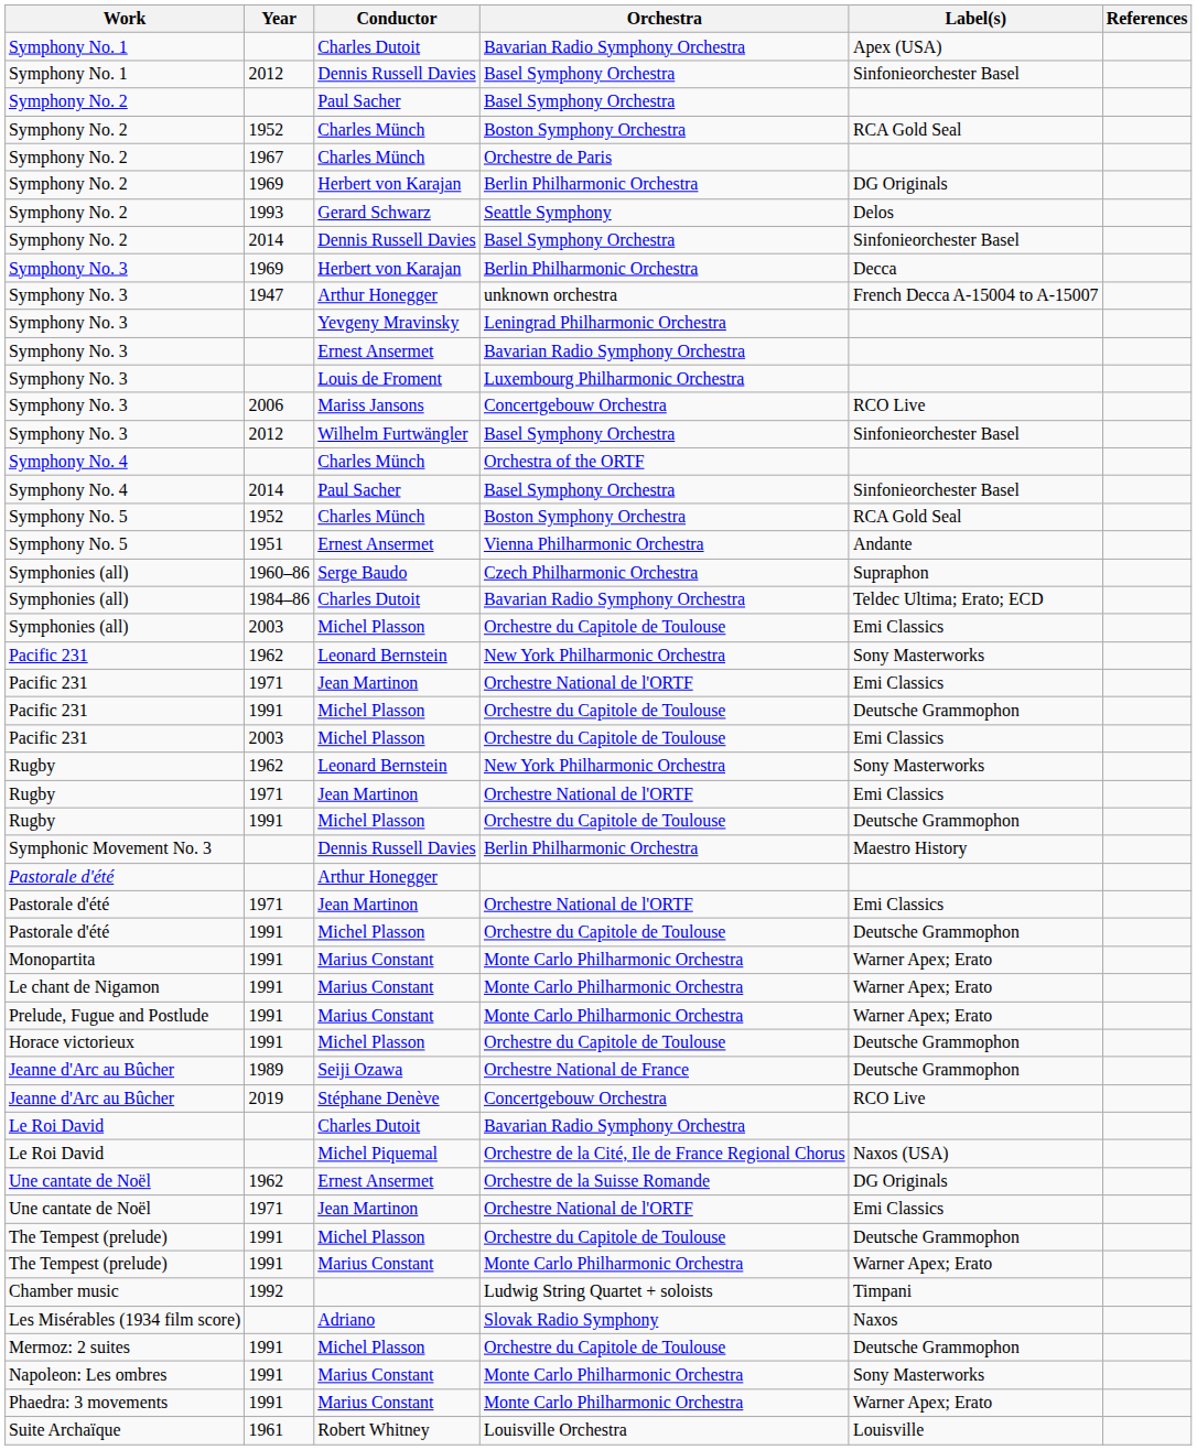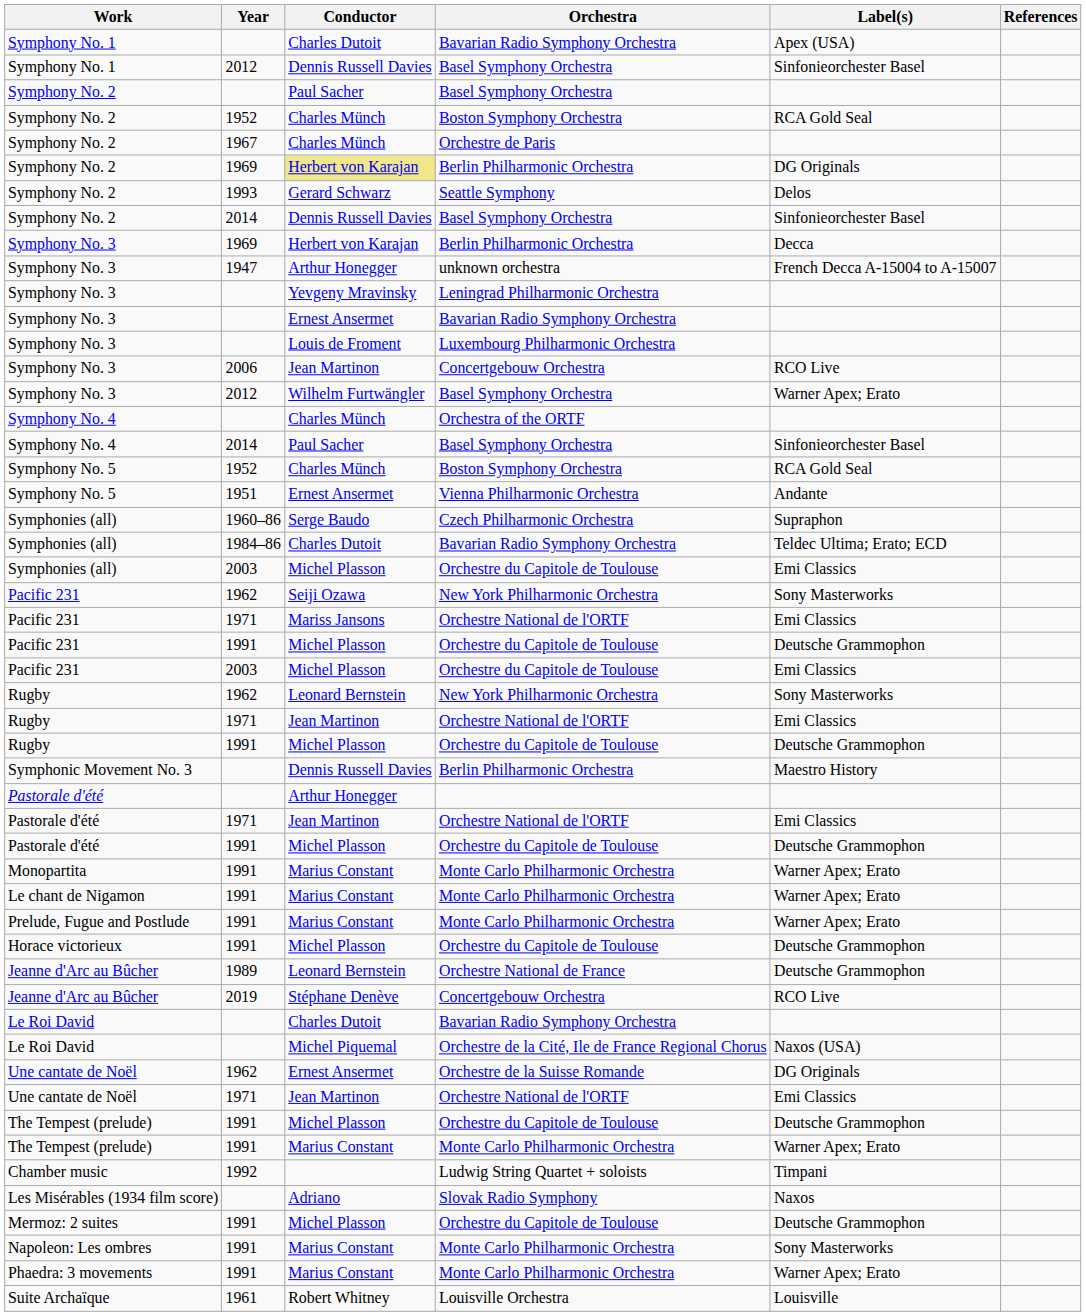Symphony No. 2 / Berlin Philharmonic Orchestra | Conductor: no background -> khaki background
Symphony No. 3 / Concertgebouw Orchestra | Conductor: Mariss Jansons -> Jean Martinon
Symphony No. 3 / Basel Symphony Orchestra | Label(s): Sinfonieorchester Basel -> Warner Apex; Erato
Pacific 231 / New York Philharmonic Orchestra | Conductor: Leonard Bernstein -> Seiji Ozawa
Pacific 231 / Orchestre National de l'ORTF | Conductor: Jean Martinon -> Mariss Jansons
Jeanne d'Arc au Bûcher / Orchestre National de France | Conductor: Seiji Ozawa -> Leonard Bernstein
